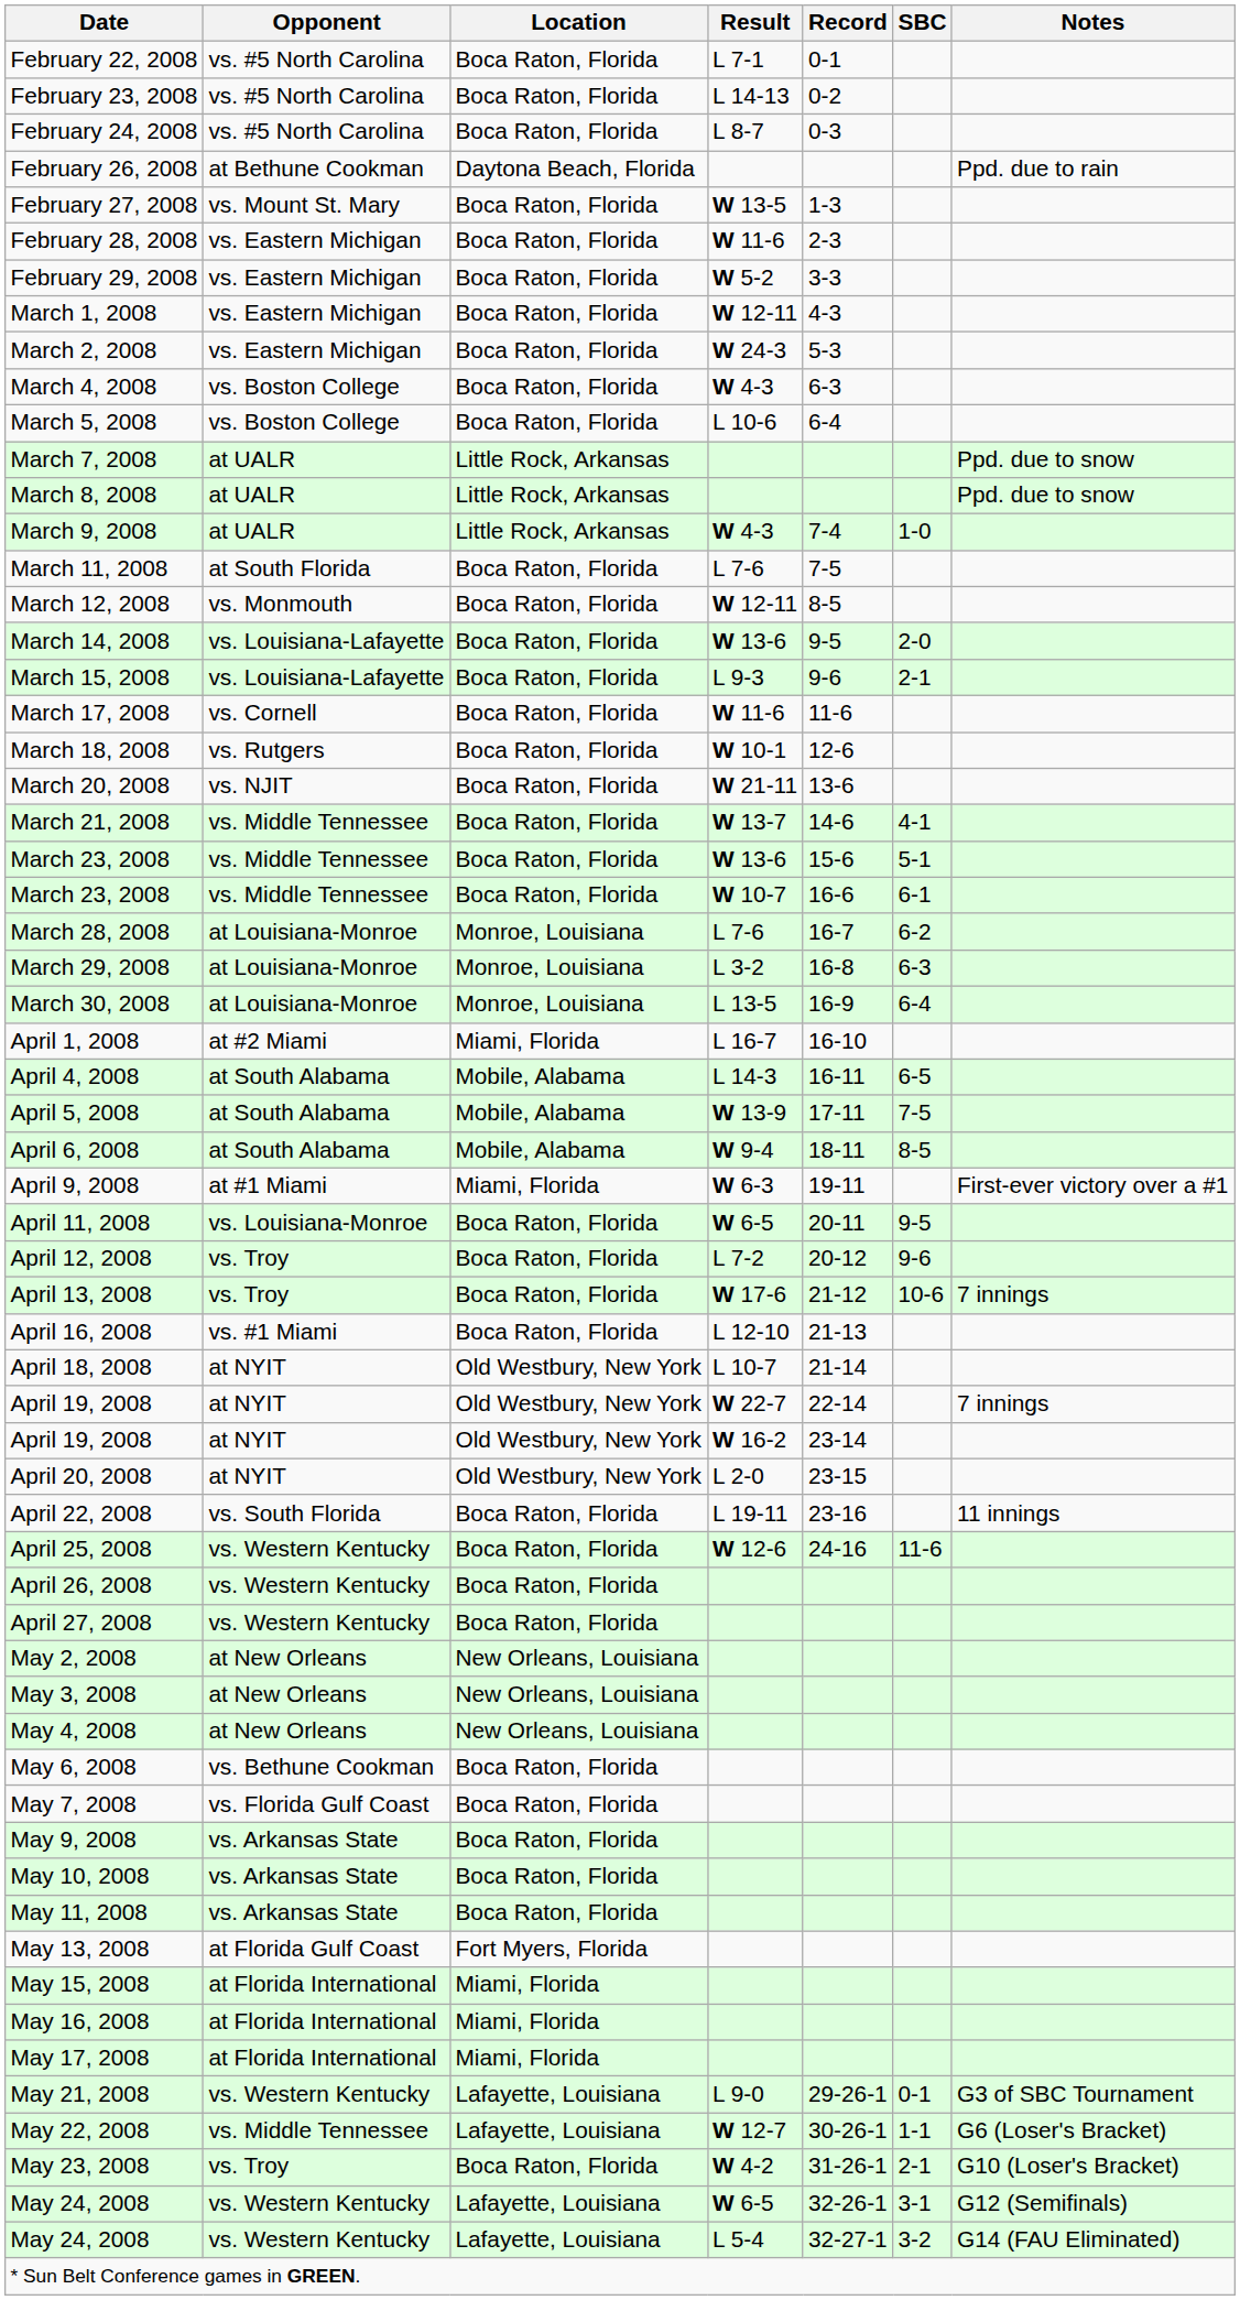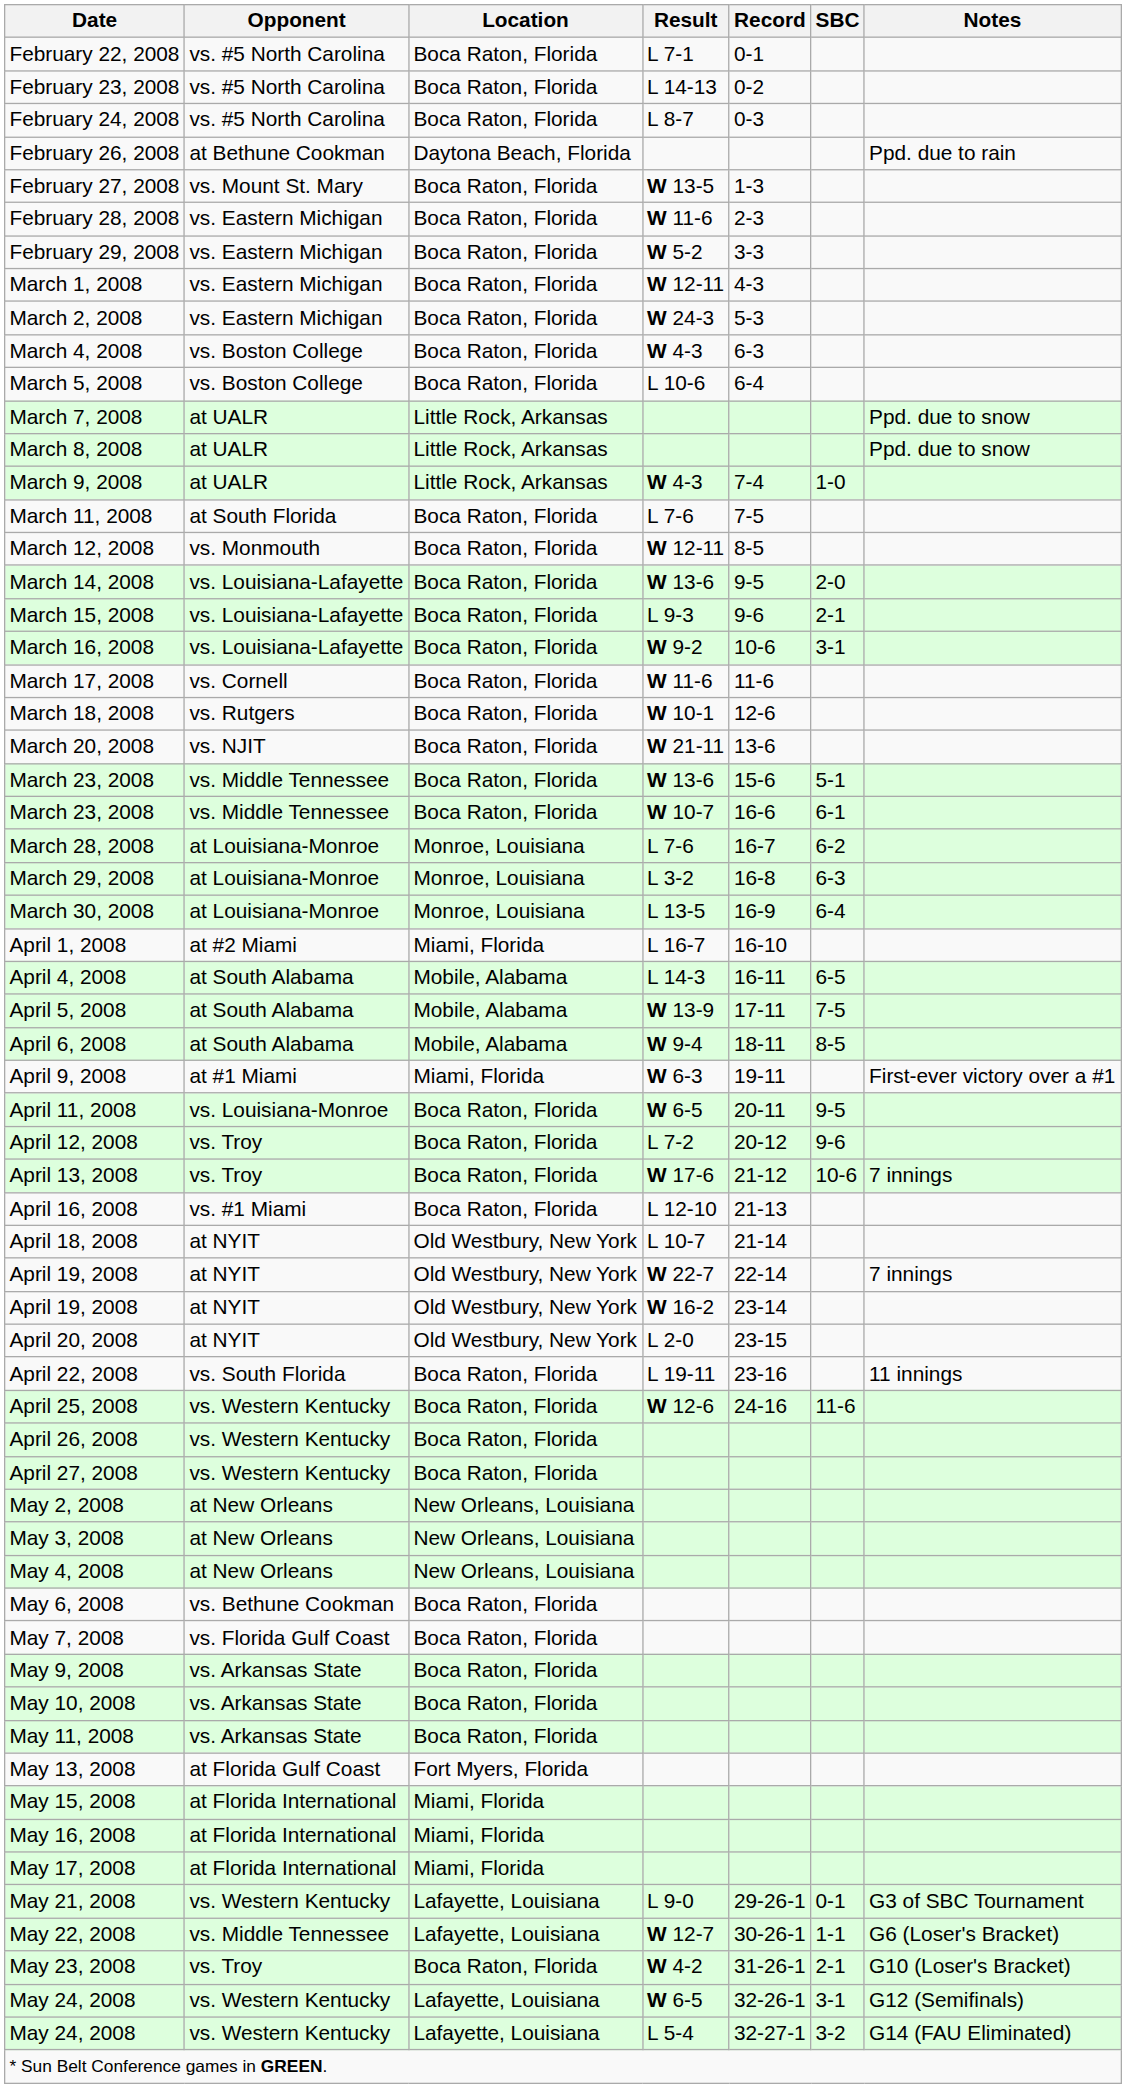+ row: March 16, 2008 | vs. Louisiana-Lafayette | Boca Raton, Florida | W 9-2 | 10-6 | 3-1
- row: March 21, 2008 | vs. Middle Tennessee | Boca Raton, Florida | W 13-7 | 14-6 | 4-1
